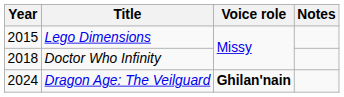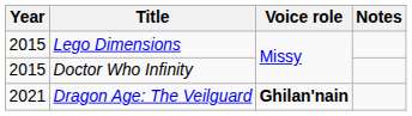Doctor Who Infinity | Year: 2018 -> 2015
Dragon Age: The Veilguard | Year: 2024 -> 2021
